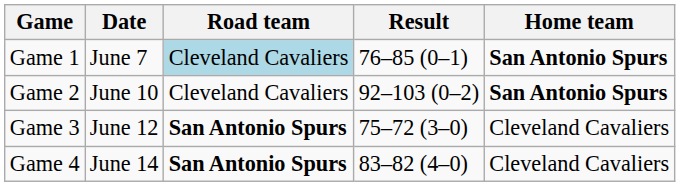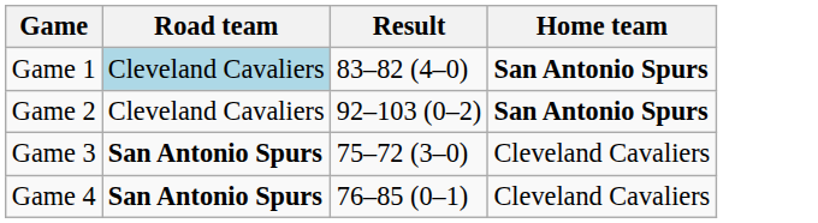- column: Date | June 7 | June 10 | June 12 | June 14
Game 1 | Result: 76–85 (0–1) -> 83–82 (4–0)
Game 4 | Result: 83–82 (4–0) -> 76–85 (0–1)
